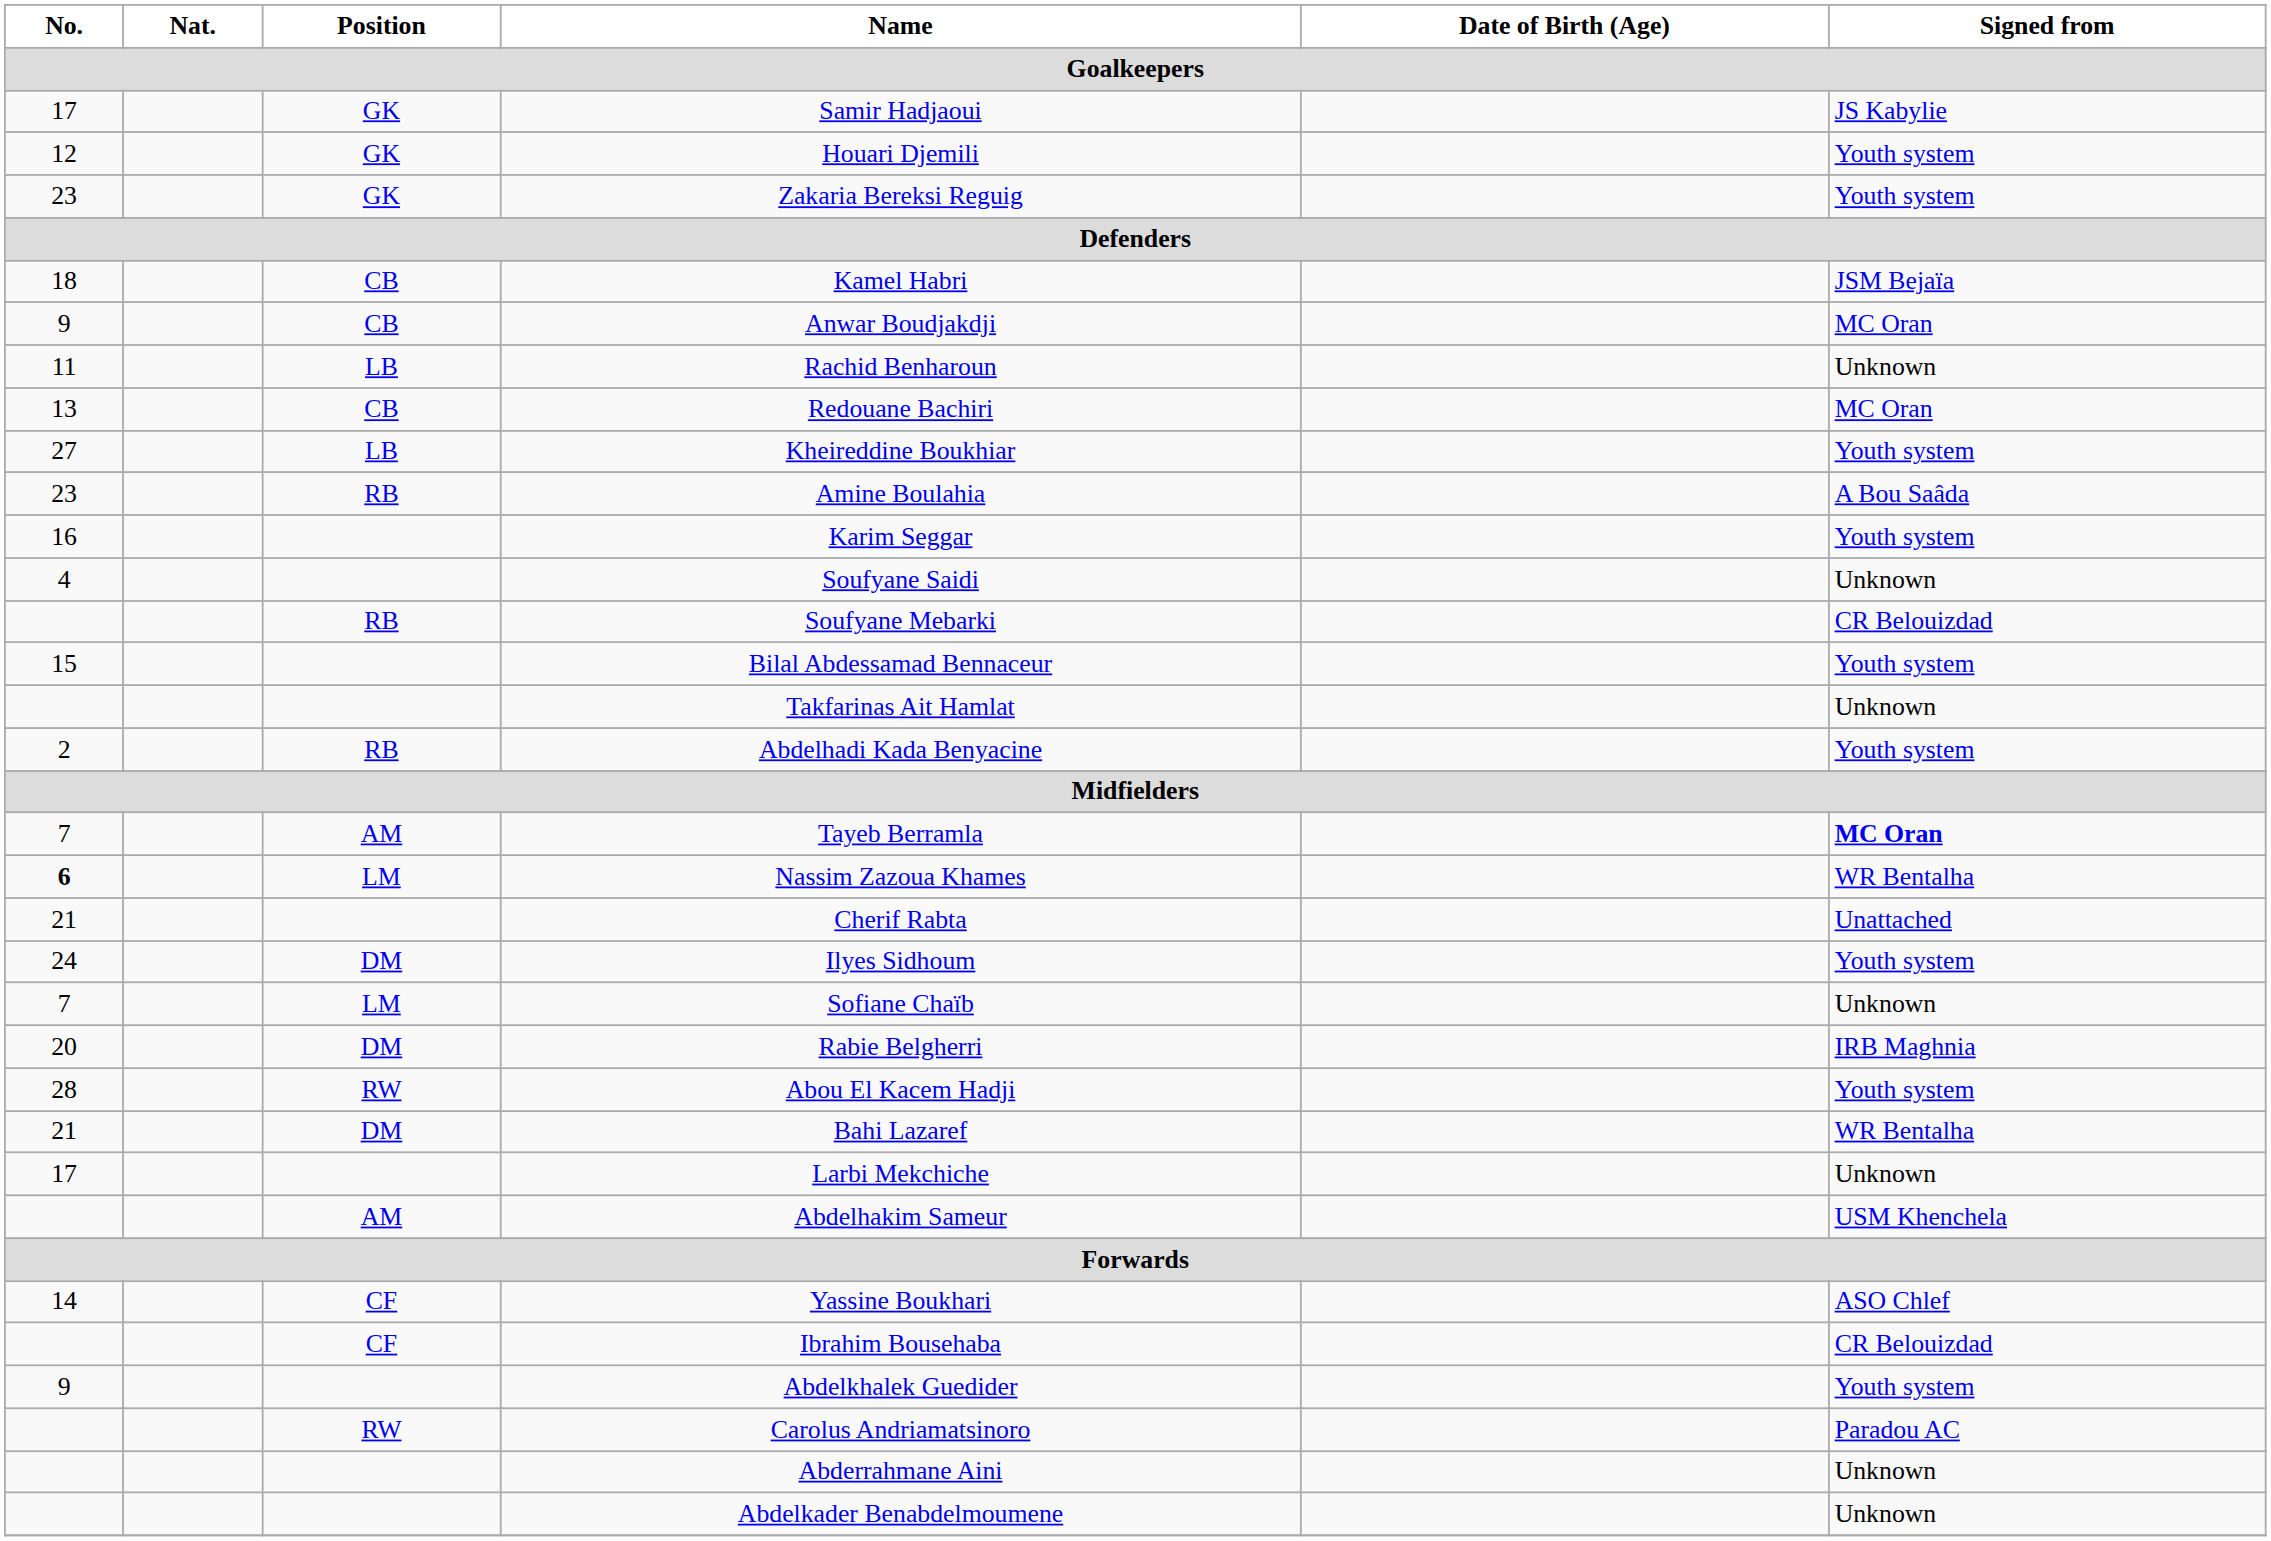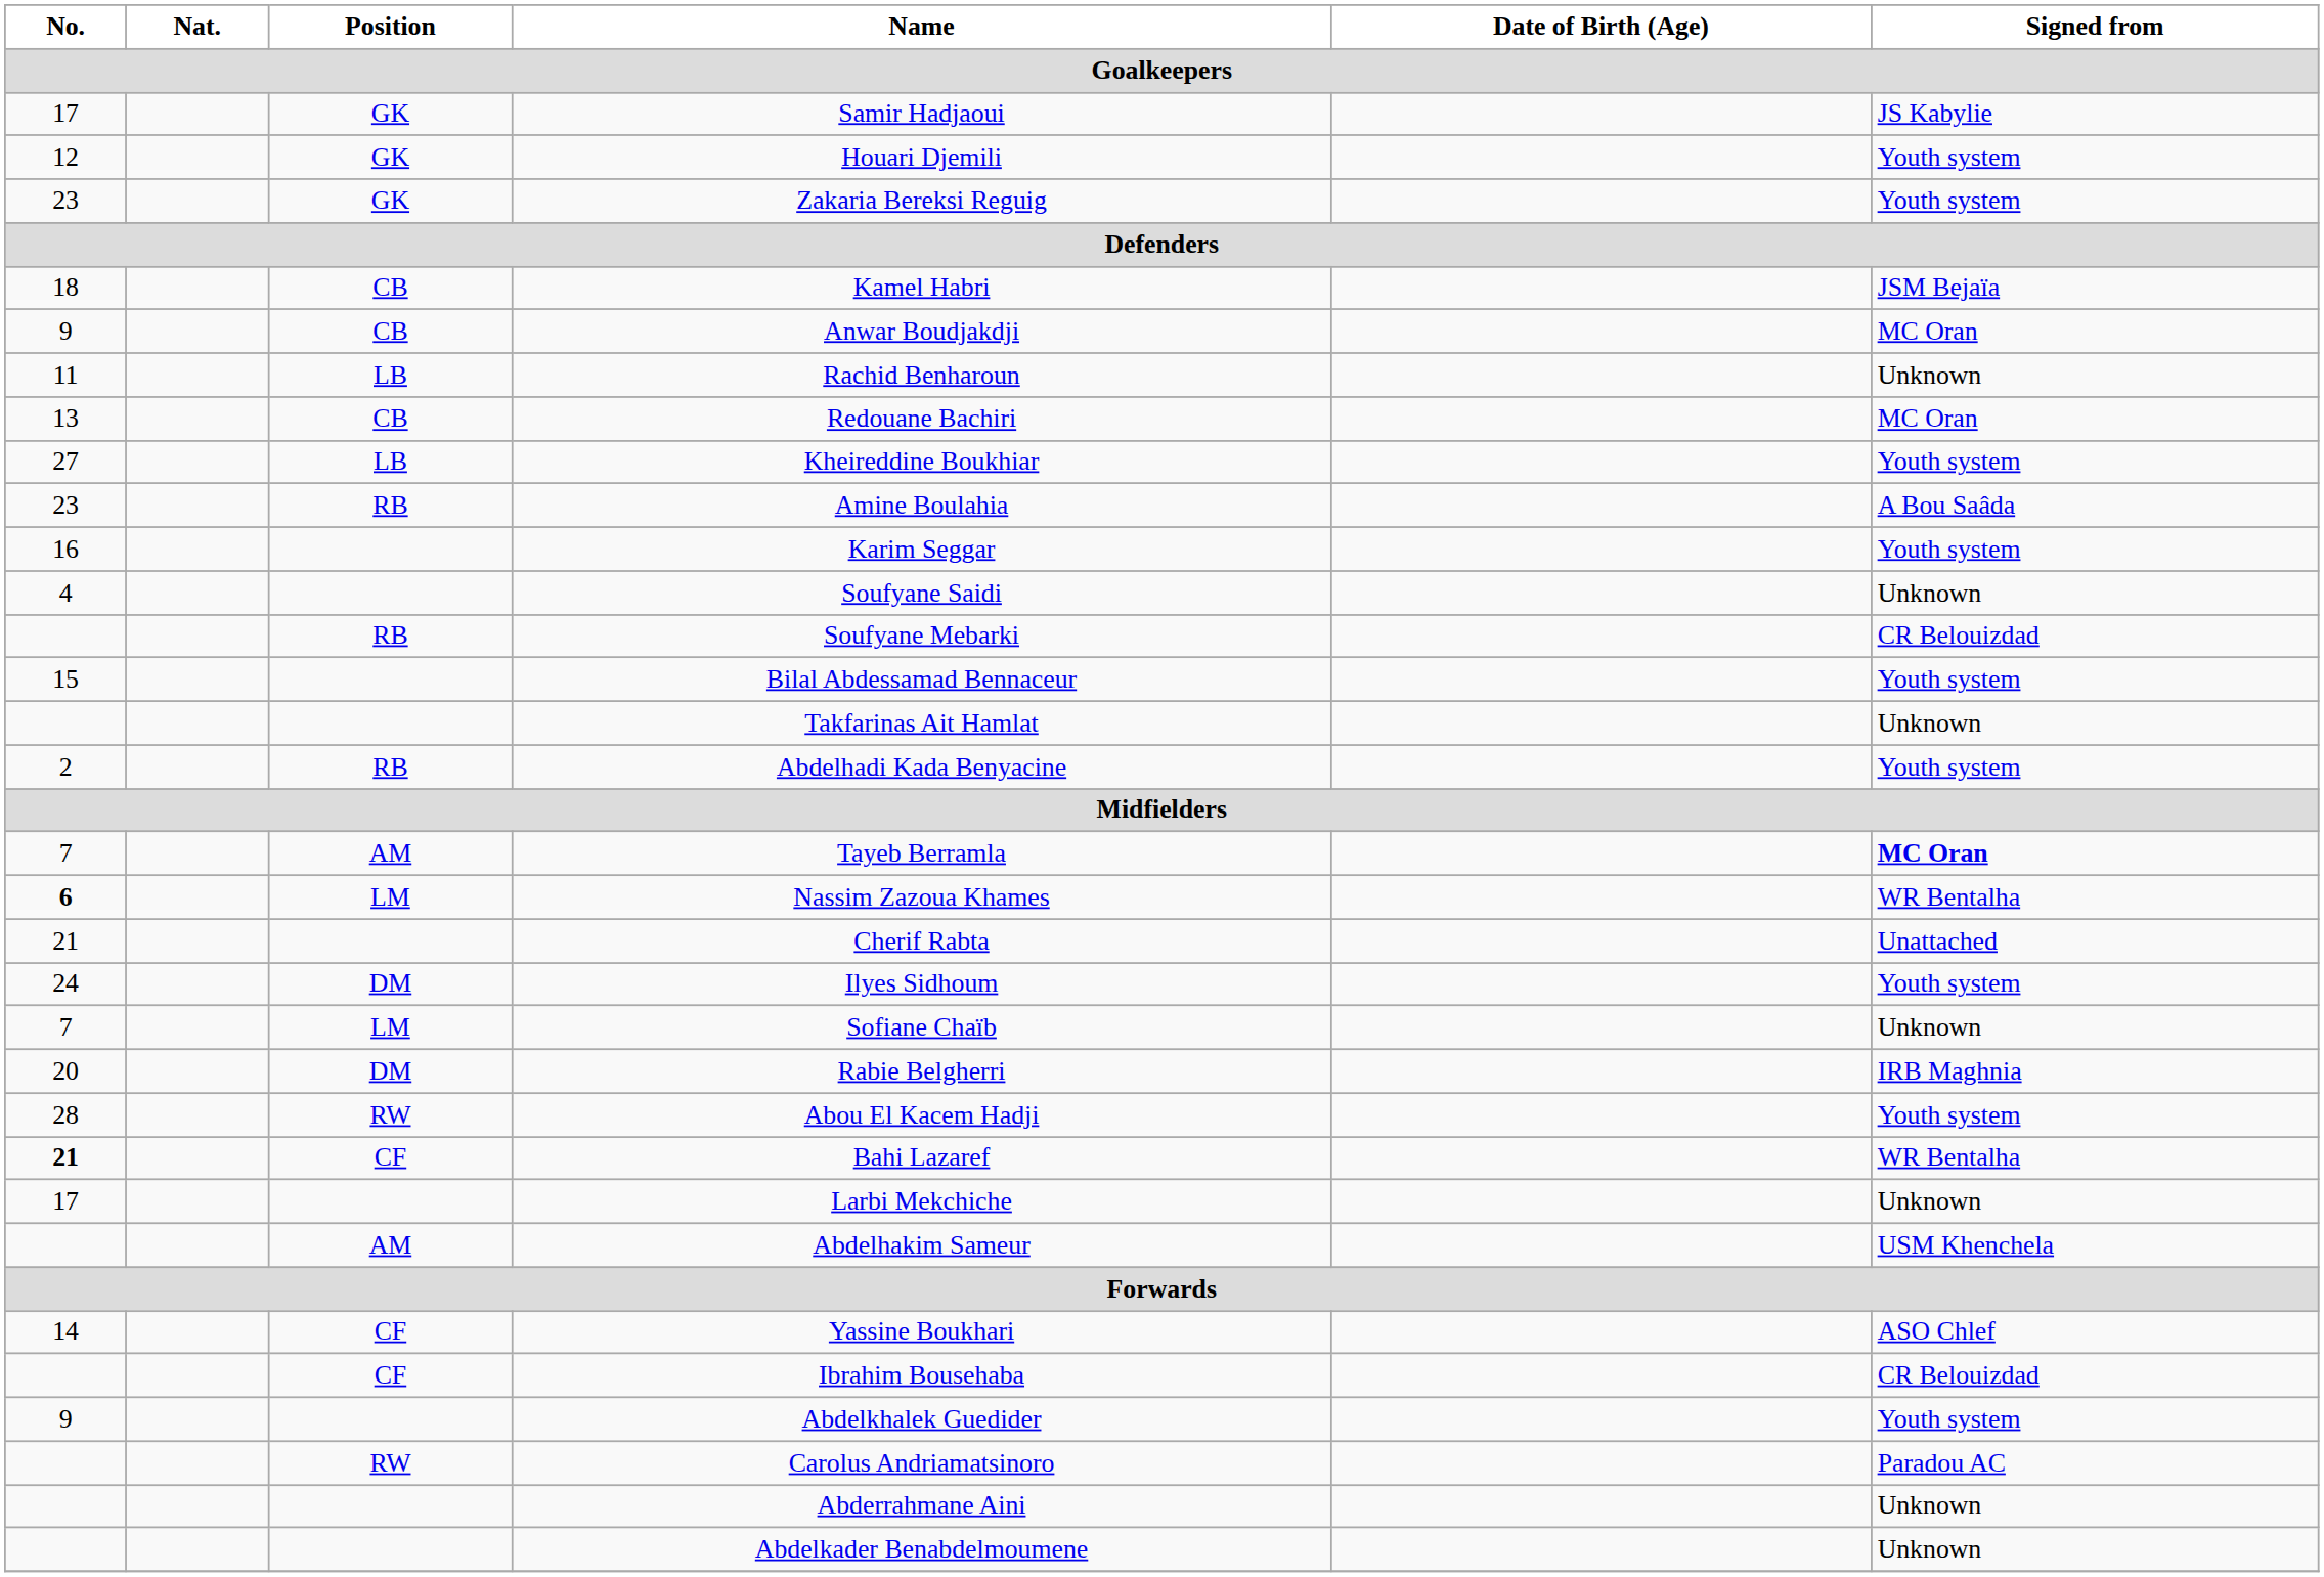Bahi Lazaref | No.: normal -> bold
Bahi Lazaref | Position: DM -> CF
